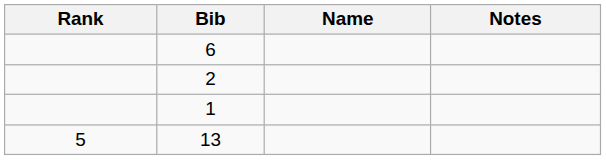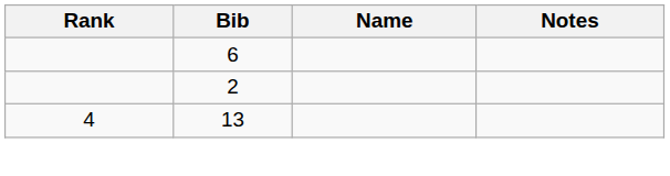- row: 1
13 | Rank: 5 -> 4
